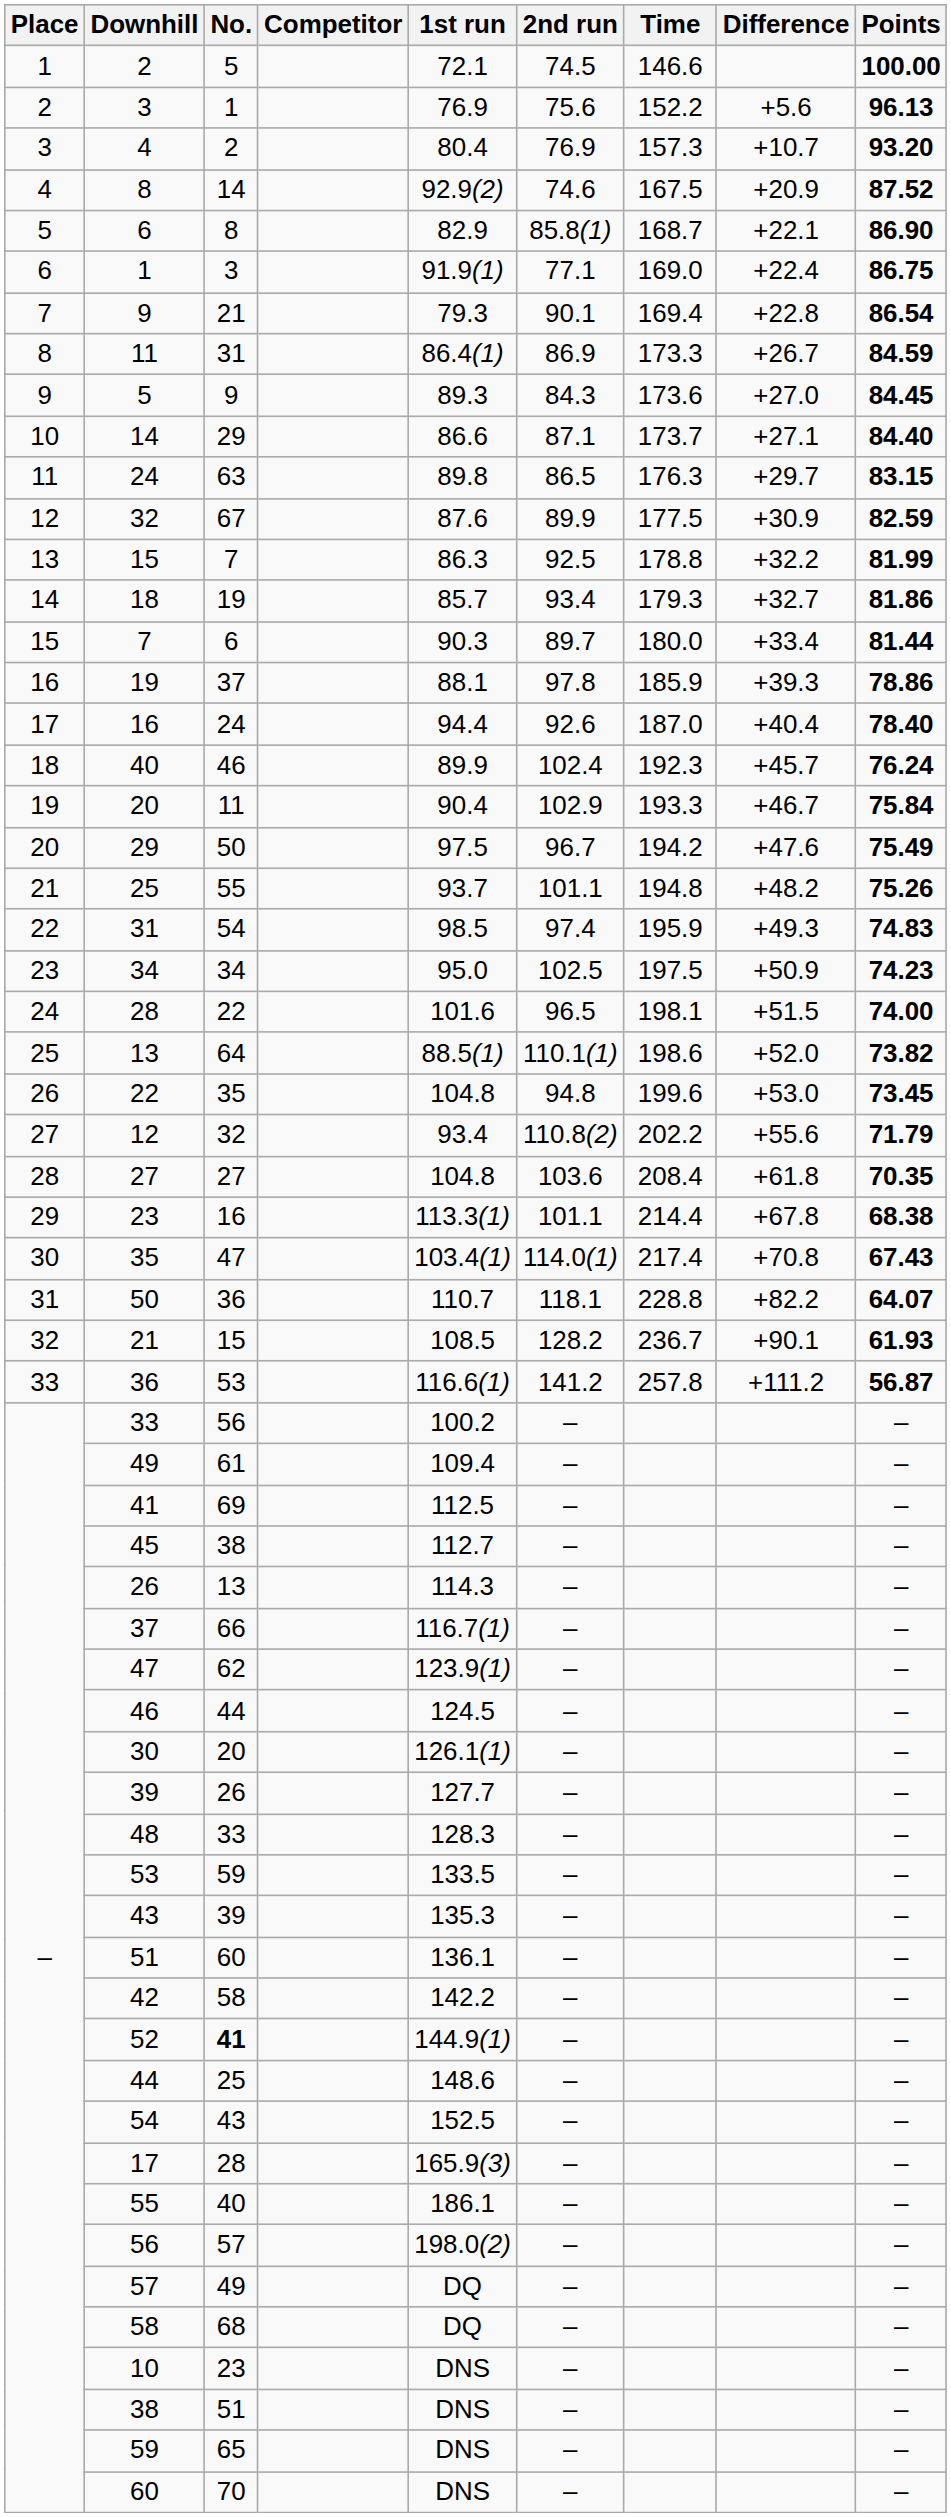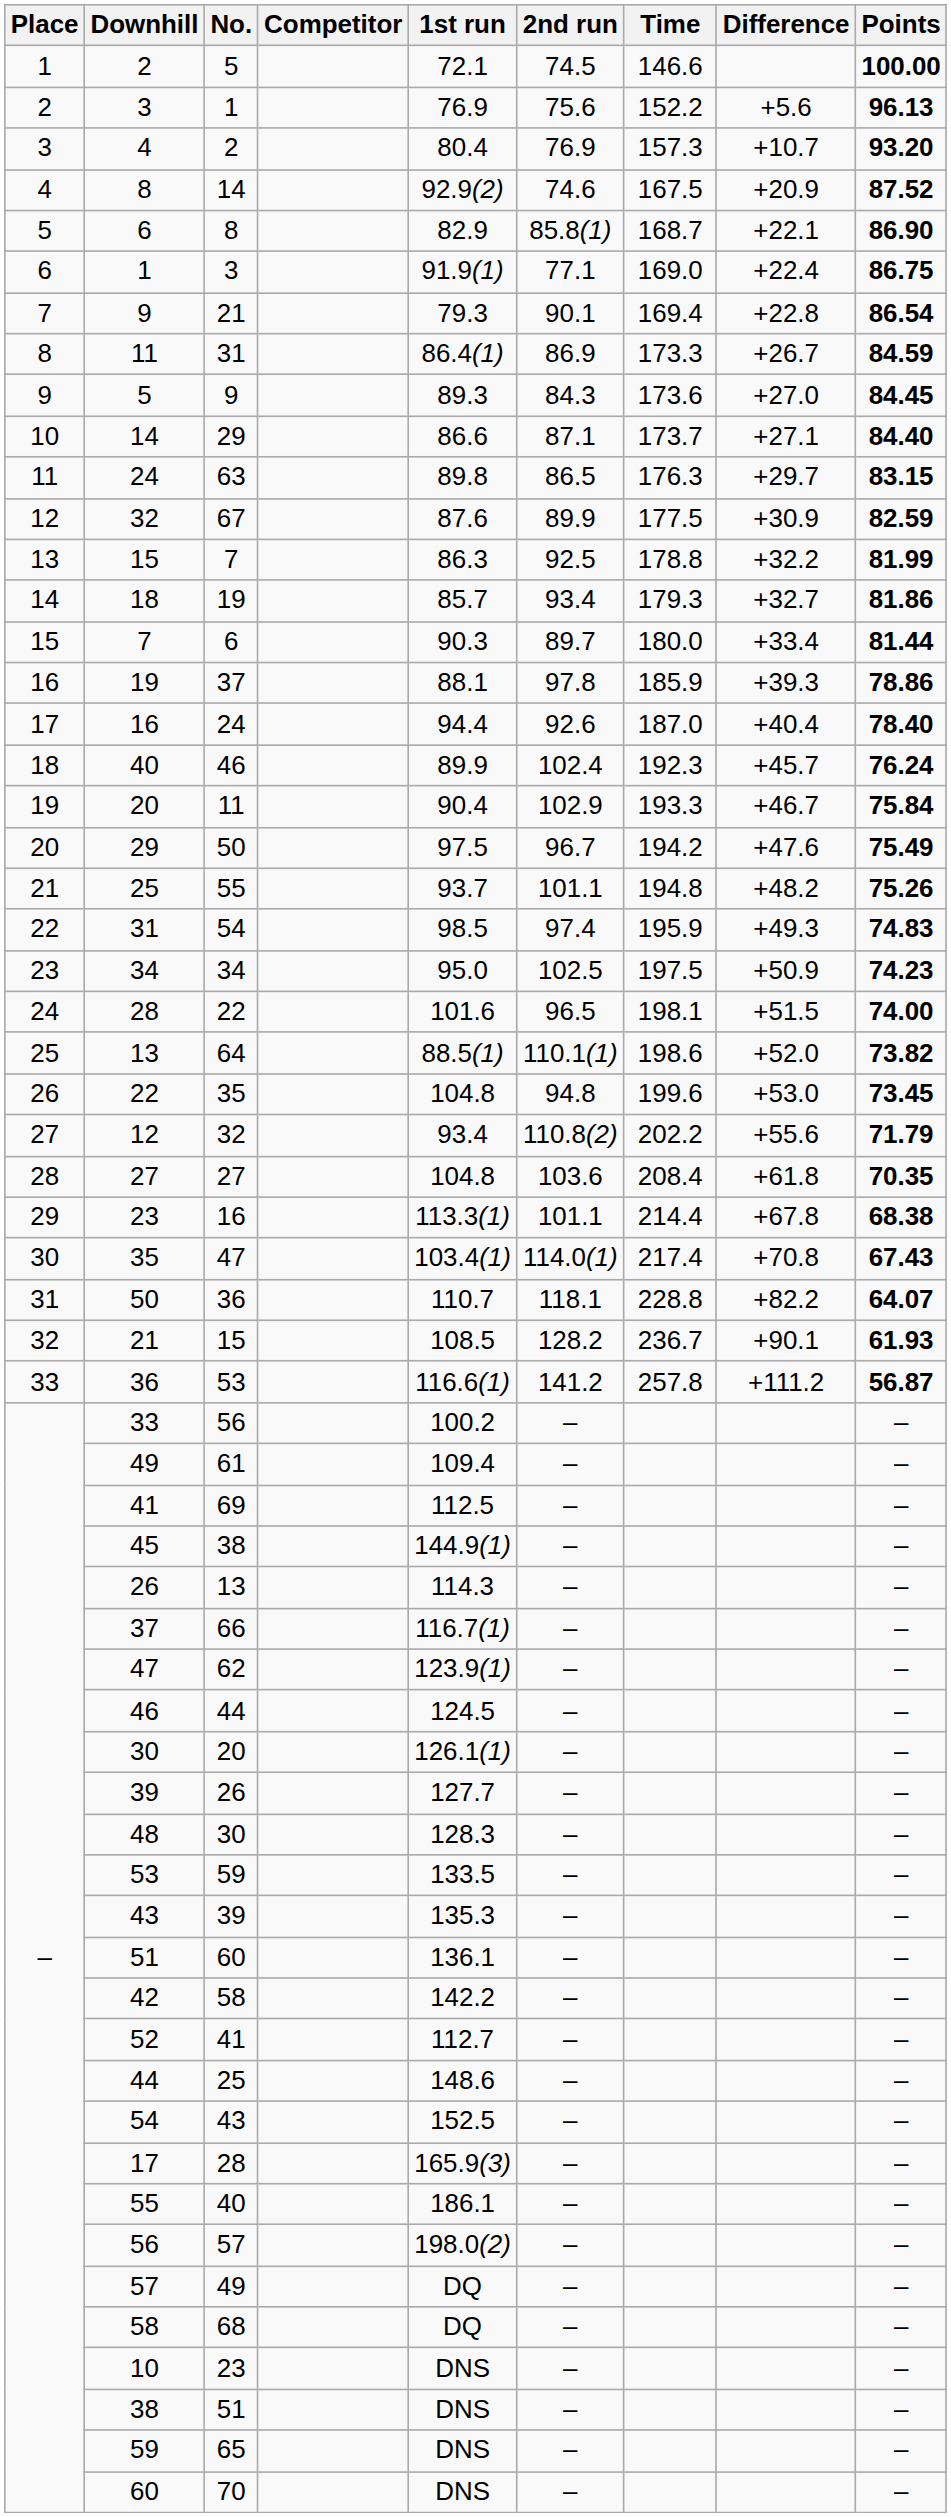45 | 1st run: 112.7 -> 144.9(1)
48 | No.: 33 -> 30
52 | No.: bold -> normal
52 | 1st run: 144.9(1) -> 112.7
